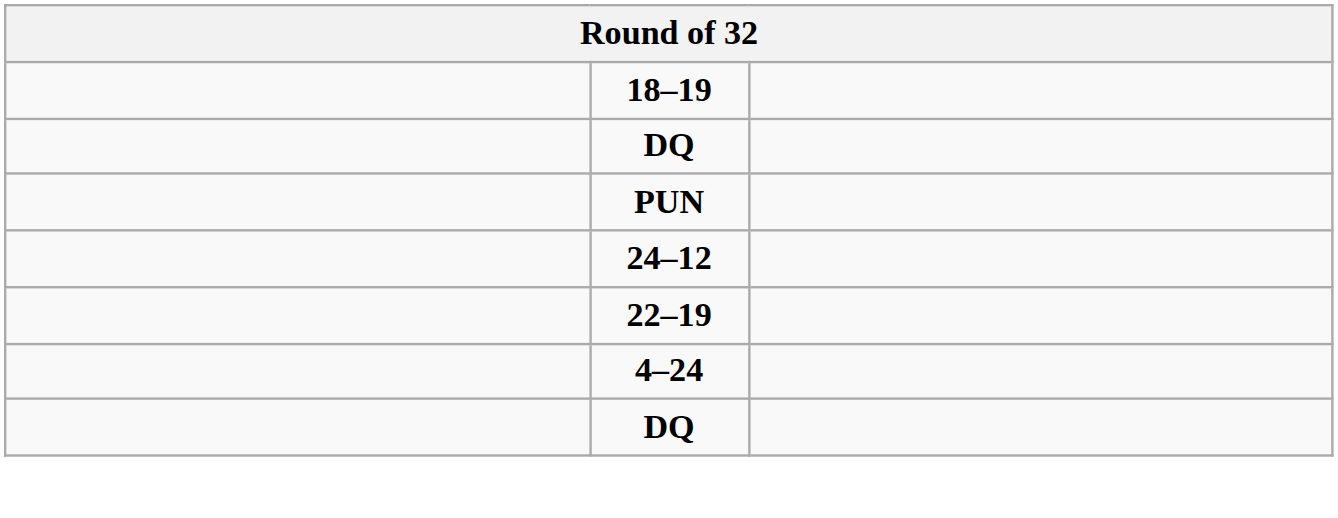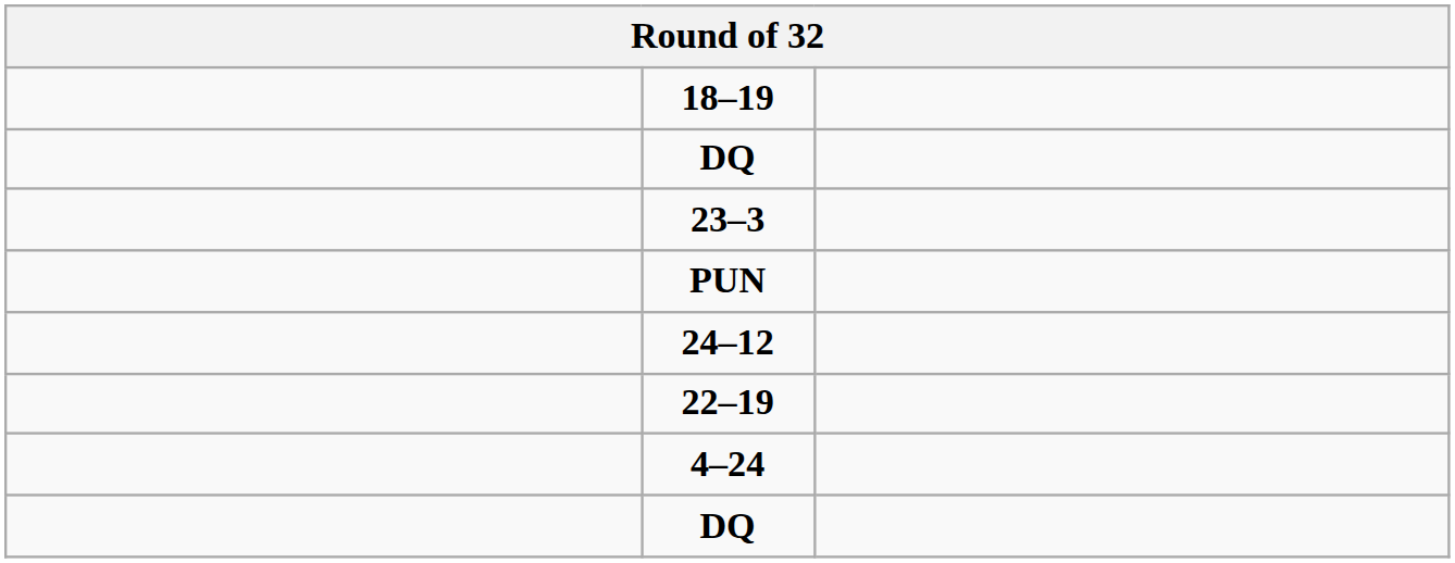+ row: 23–3
